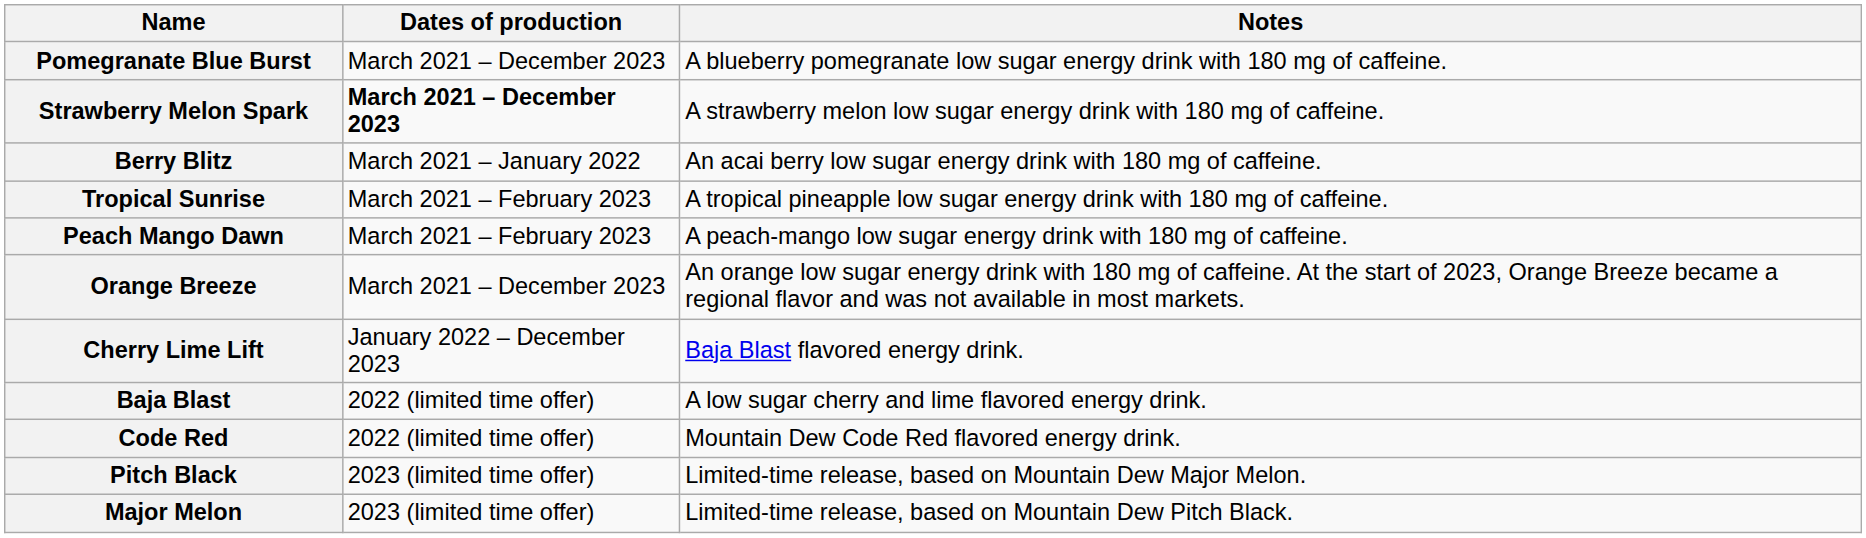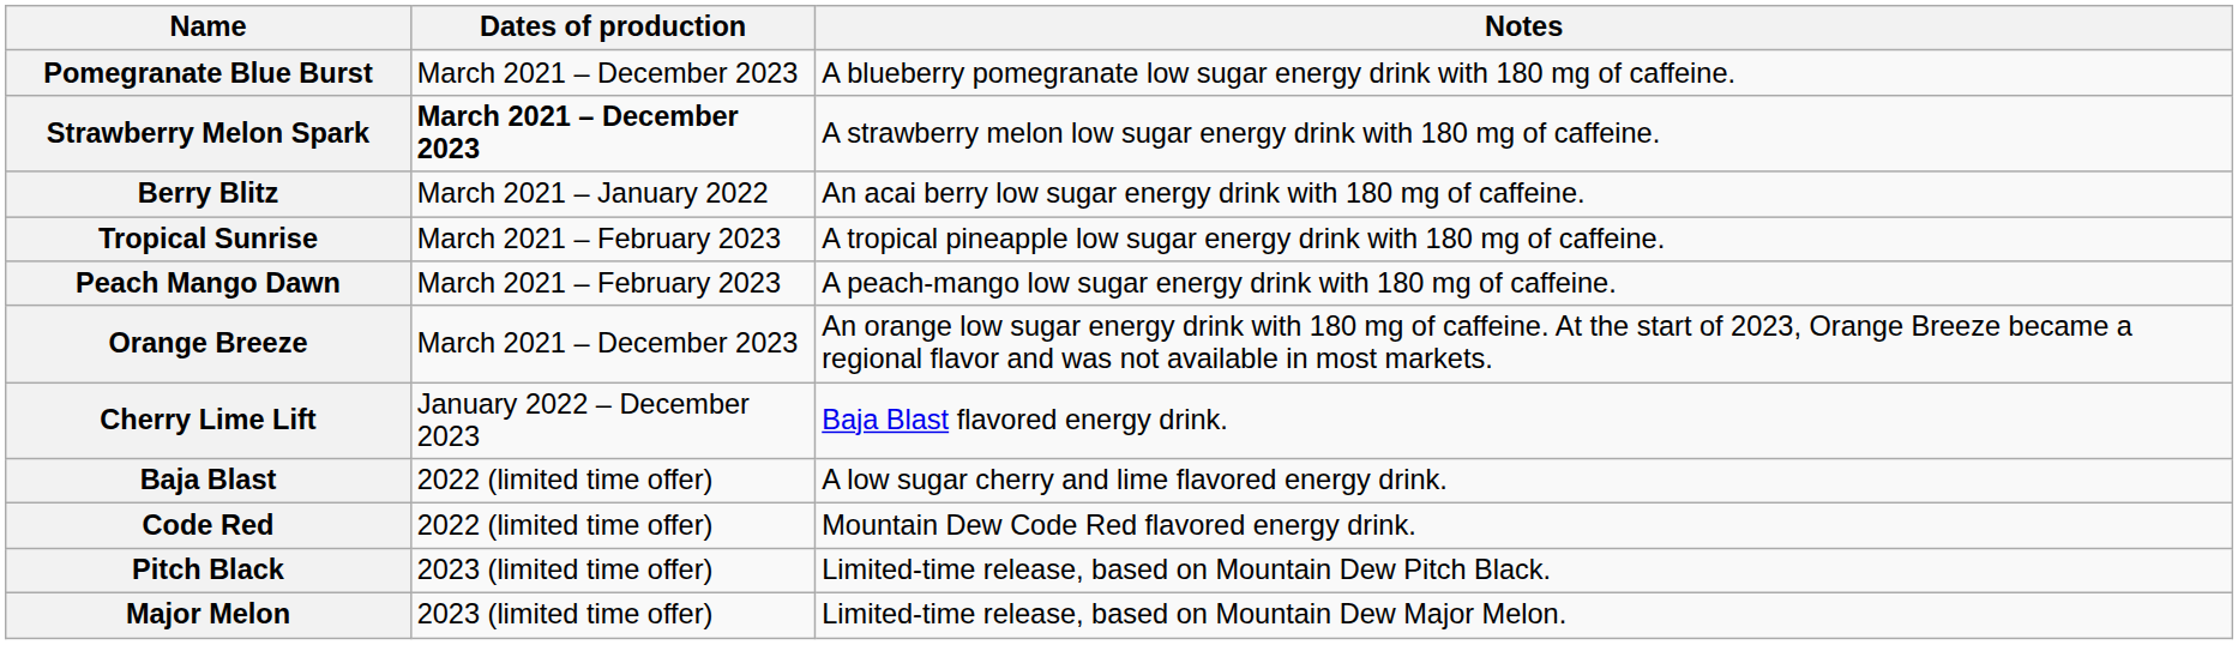Pitch Black | Notes: Limited-time release, based on Mountain Dew Major Melon. -> Limited-time release, based on Mountain Dew Pitch Black.
Major Melon | Notes: Limited-time release, based on Mountain Dew Pitch Black. -> Limited-time release, based on Mountain Dew Major Melon.
